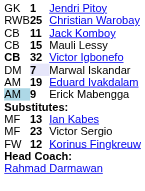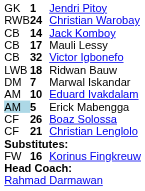Christian Warobay | column 2: 25 -> 24
Jack Komboy | column 2: 11 -> 14
Mauli Lessy | column 2: 15 -> 17
Victor Igbonefo | column 1: bold -> normal
+ row: LWB | 18 | Ridwan Bauw
Marwal Iskandar | column 2: lavender background -> no background
Eduard Ivakdalam | column 2: 19 -> 10
Erick Mabengga | column 2: 9 -> 5
+ row: CF | 26 | Boaz Solossa
+ row: CF | 21 | Christian Lenglolo
- row: MF | 13 | Ian Kabes
- row: MF | 23 | Victor Sergio
Korinus Fingkreuw | column 2: 12 -> 16
